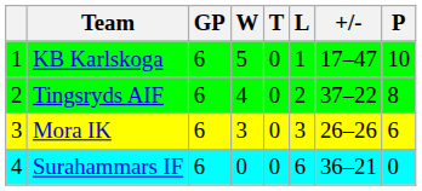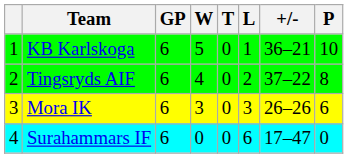KB Karlskoga | +/-: 17–47 -> 36–21
Surahammars IF | +/-: 36–21 -> 17–47
